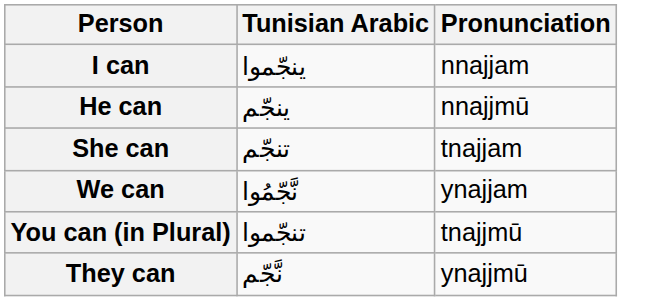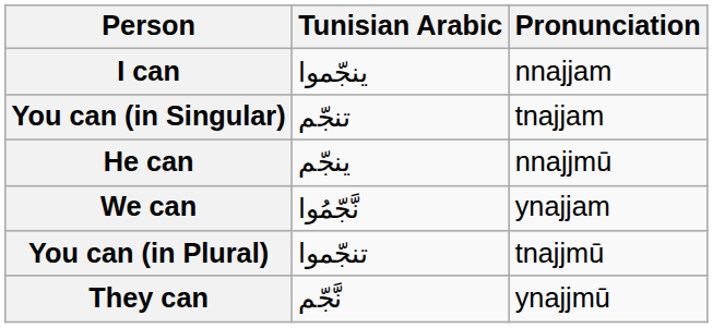+ row: You can (in Singular) | تنجّم | tnajjam
- row: She can | تنجّم | tnajjam
